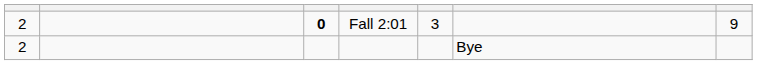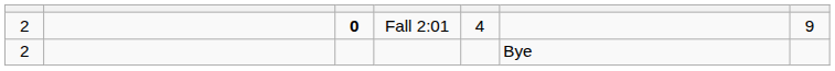Fall 2:01 | column 5: 3 -> 4
